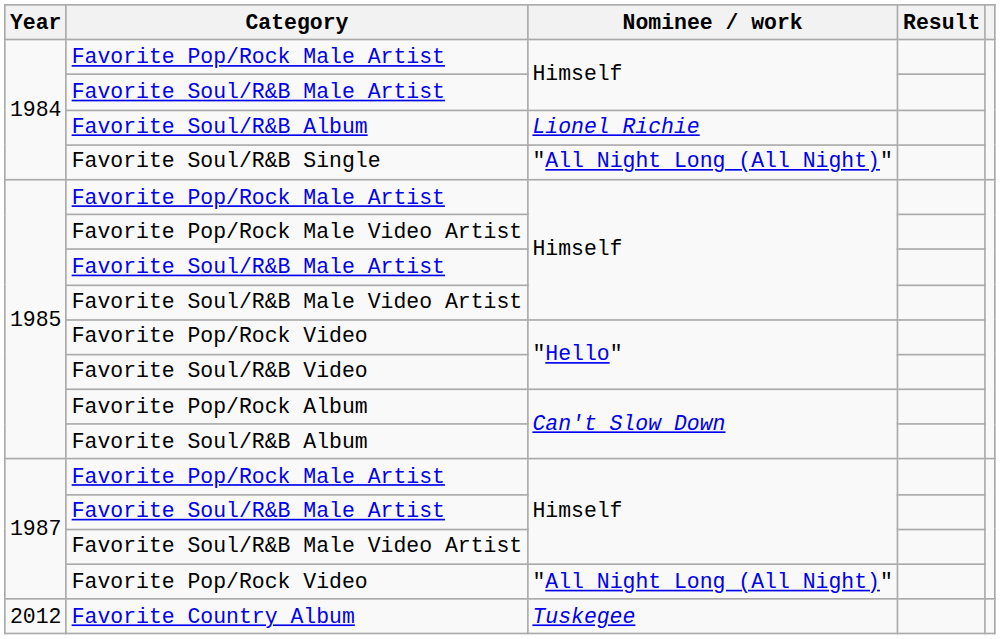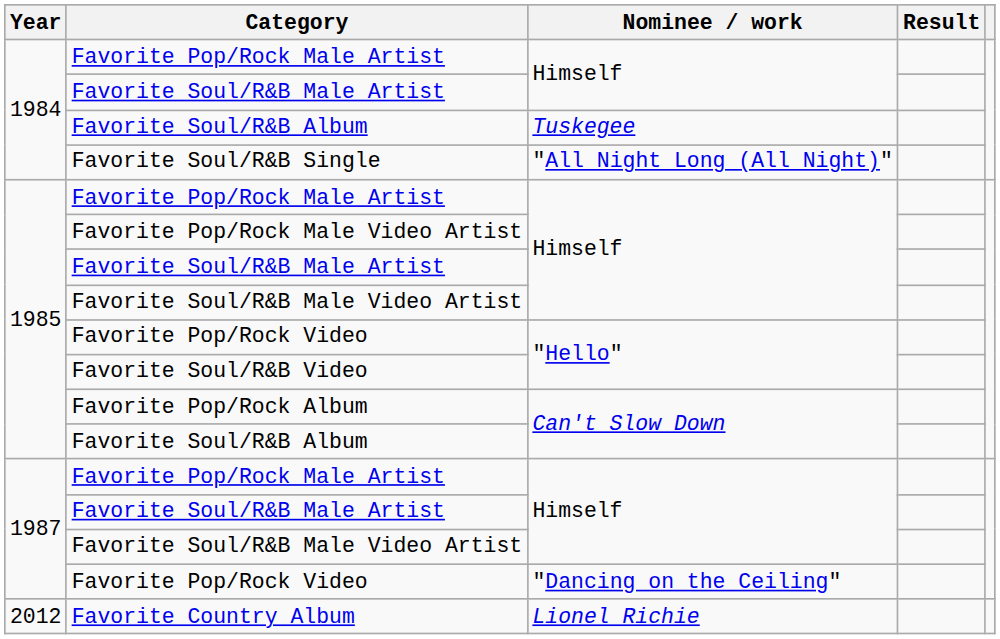1984 / Favorite Soul/R&B Album | Nominee / work: Lionel Richie -> Tuskegee
1987 / Favorite Pop/Rock Video | Nominee / work: "All Night Long (All Night)" -> "Dancing on the Ceiling"
Favorite Country Album | Nominee / work: Tuskegee -> Lionel Richie
